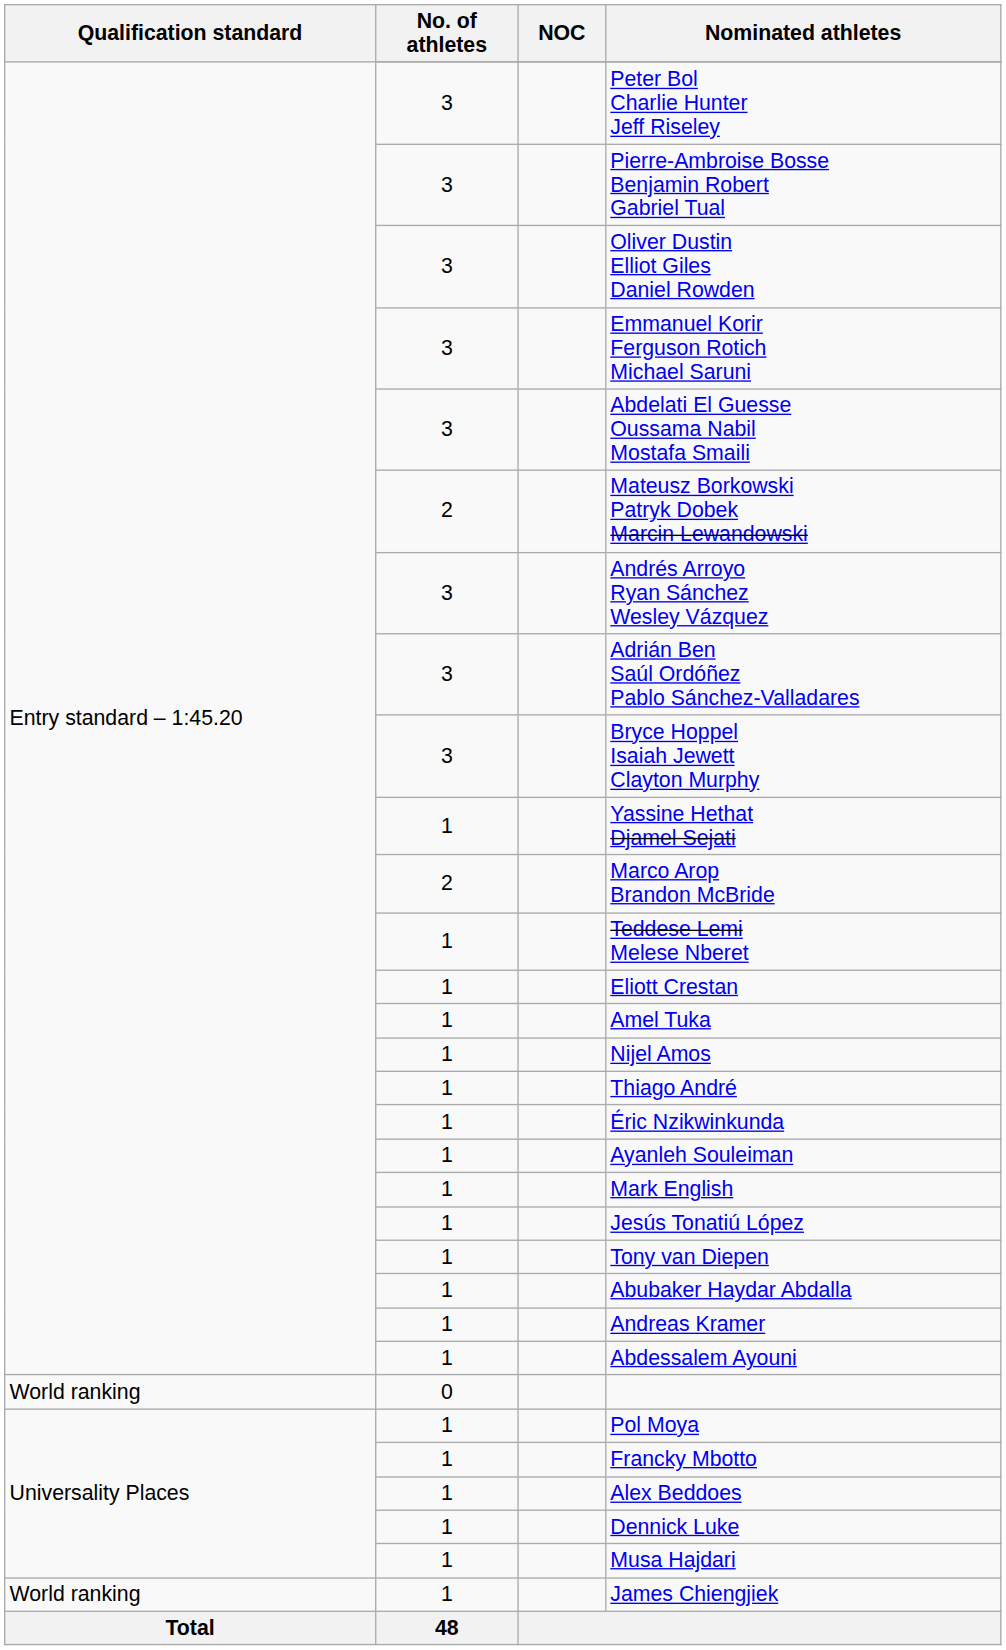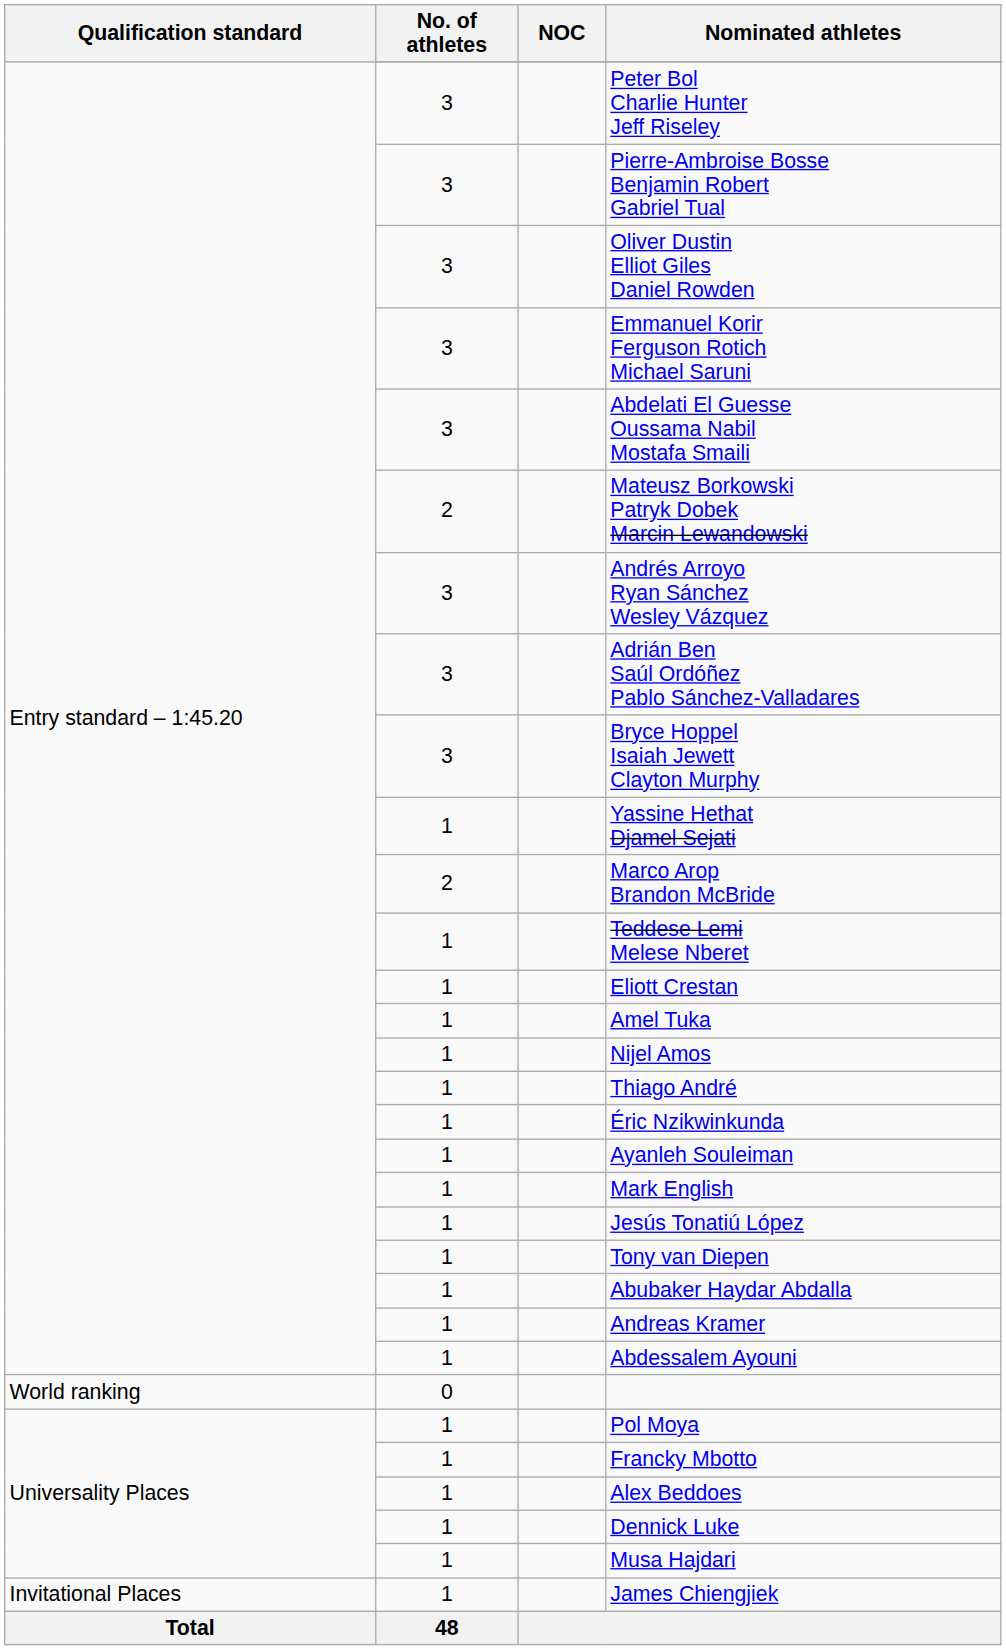James Chiengjiek | Qualification standard: World ranking -> Invitational Places
